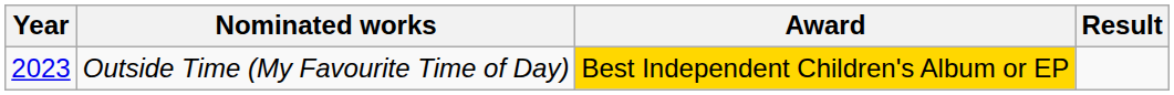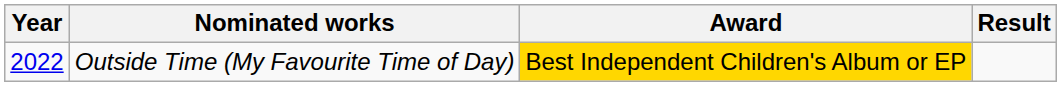Outside Time (My Favourite Time of Day) | Year: 2023 -> 2022
